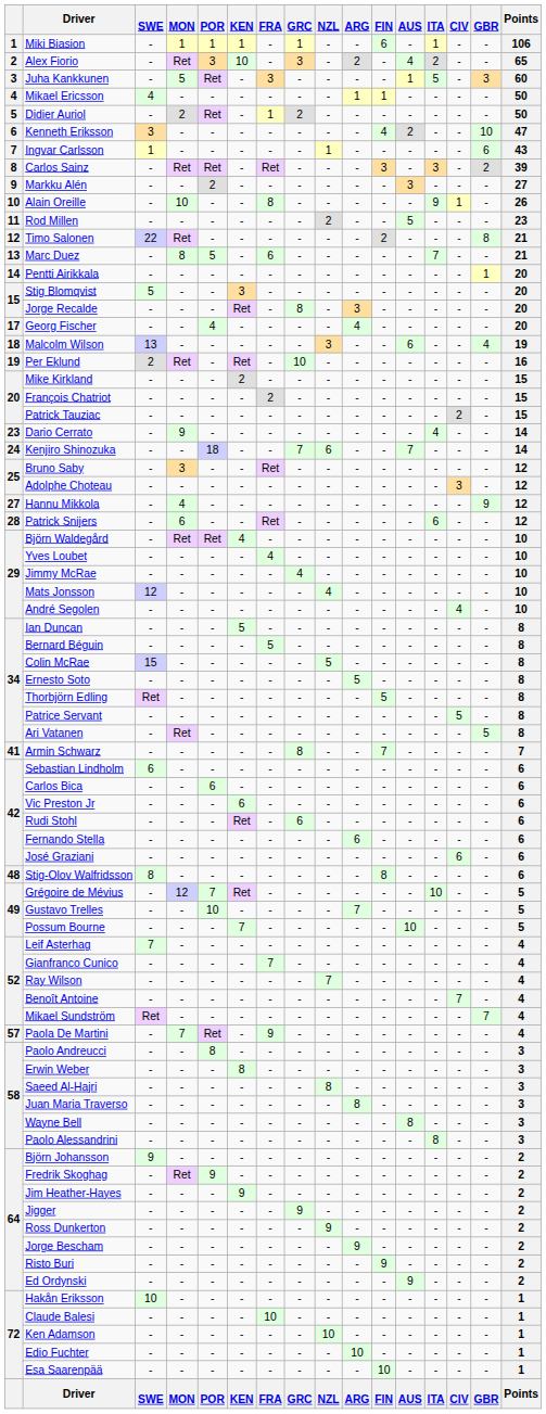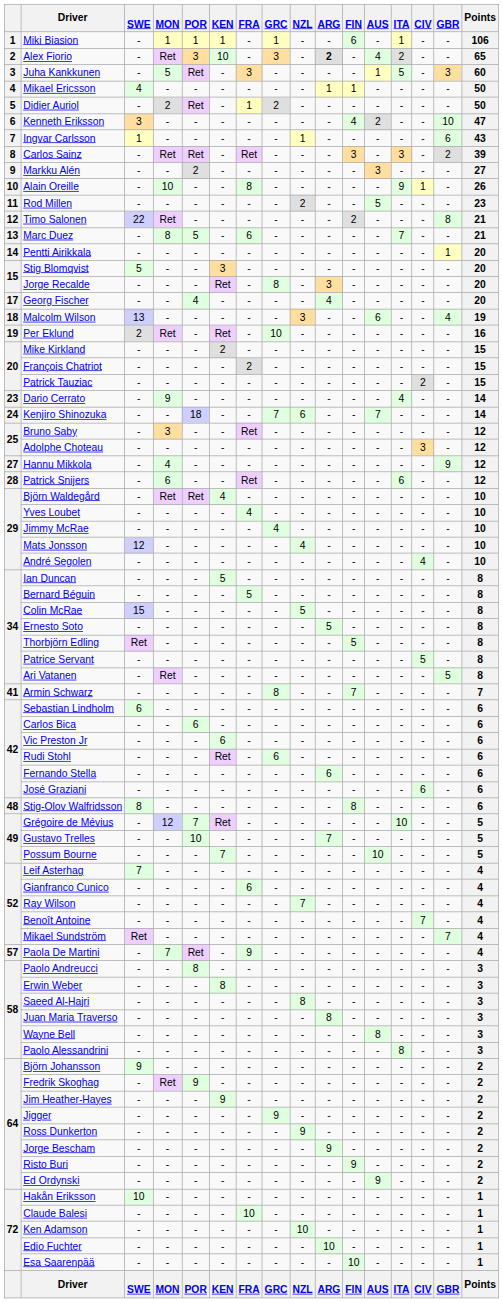Alex Fiorio | ARG: normal -> bold
Gianfranco Cunico | FRA: 7 -> 6
